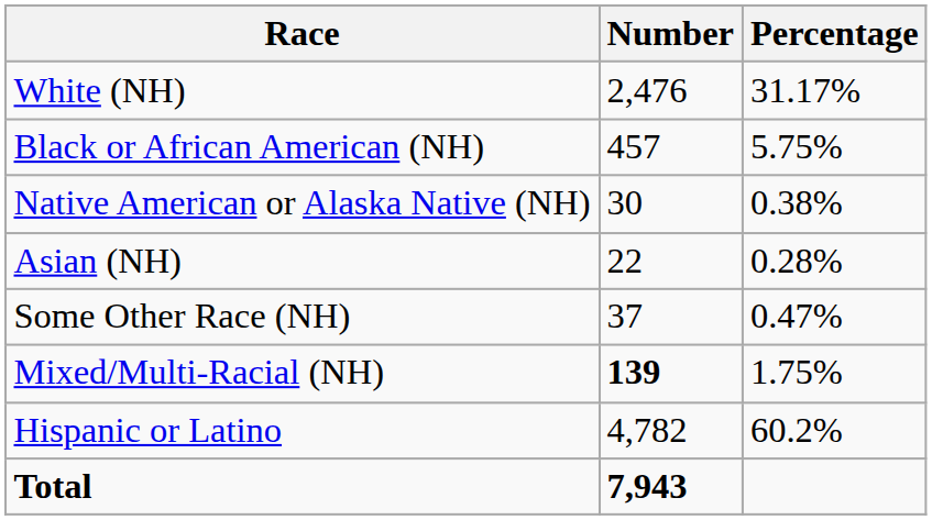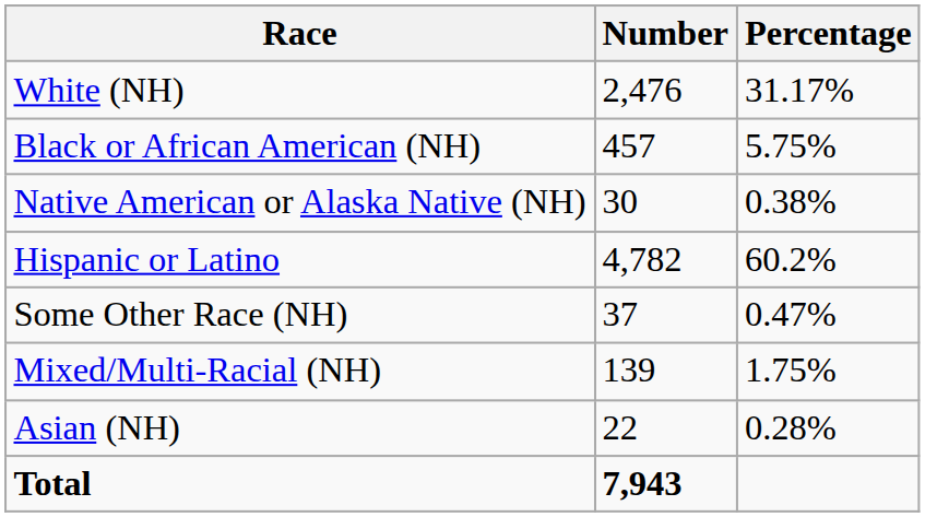rows swapped: Asian (NH) <-> Hispanic or Latino
Mixed/Multi-Racial (NH) | Number: bold -> normal
